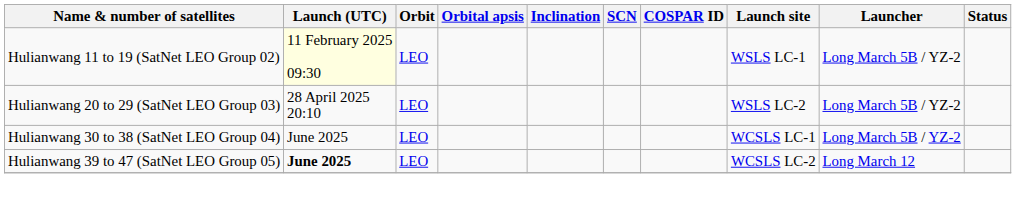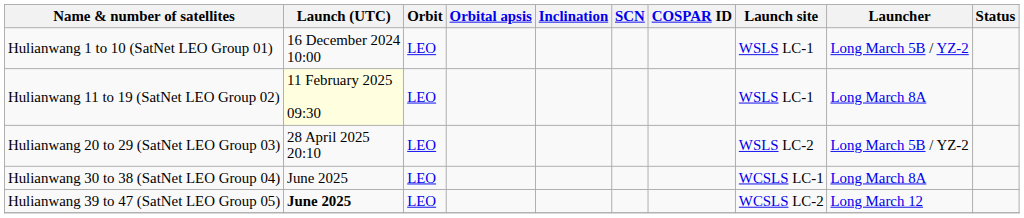+ row: Hulianwang 1 to 10 (SatNet LEO Group 01) | 16 December 2024 10:00 | LEO | WSLS LC-1 | Long March 5B / YZ-2
Hulianwang 11 to 19 (SatNet LEO Group 02) | Launcher: Long March 5B / YZ-2 -> Long March 8A
Hulianwang 30 to 38 (SatNet LEO Group 04) | Launcher: Long March 5B / YZ-2 -> Long March 8A
